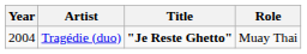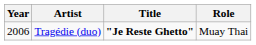Tragédie (duo) | Year: 2004 -> 2006
